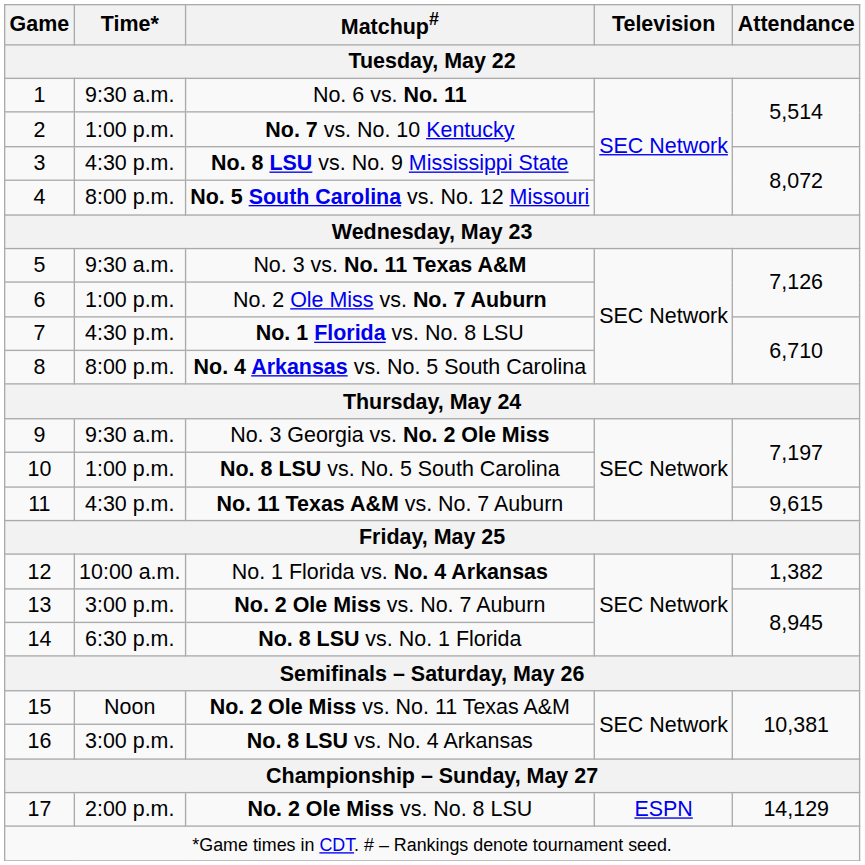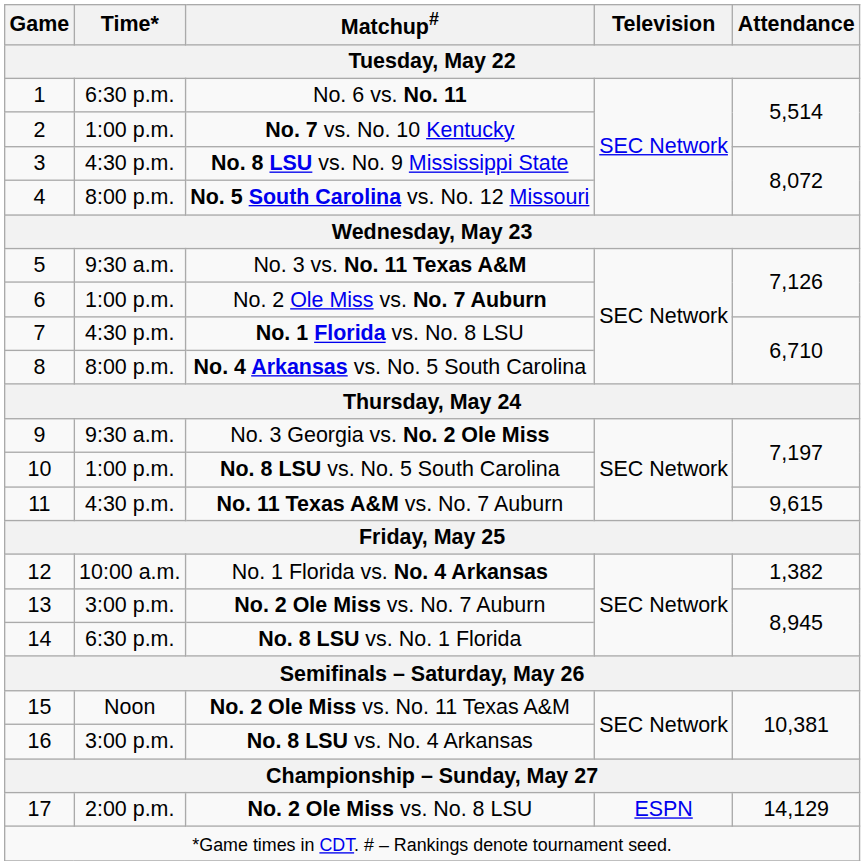No. 6 vs. No. 11 | Time*: 9:30 a.m. -> 6:30 p.m.
